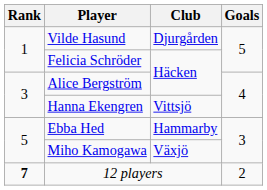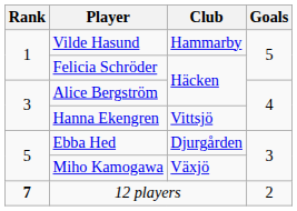Vilde Hasund | Club: Djurgården -> Hammarby
Ebba Hed | Club: Hammarby -> Djurgården
